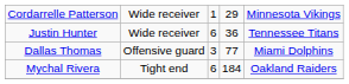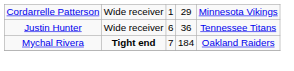- row: Dallas Thomas | Offensive guard | 3 | 77 | Miami Dolphins
Mychal Rivera | column 2: normal -> bold
Mychal Rivera | column 3: 6 -> 7
